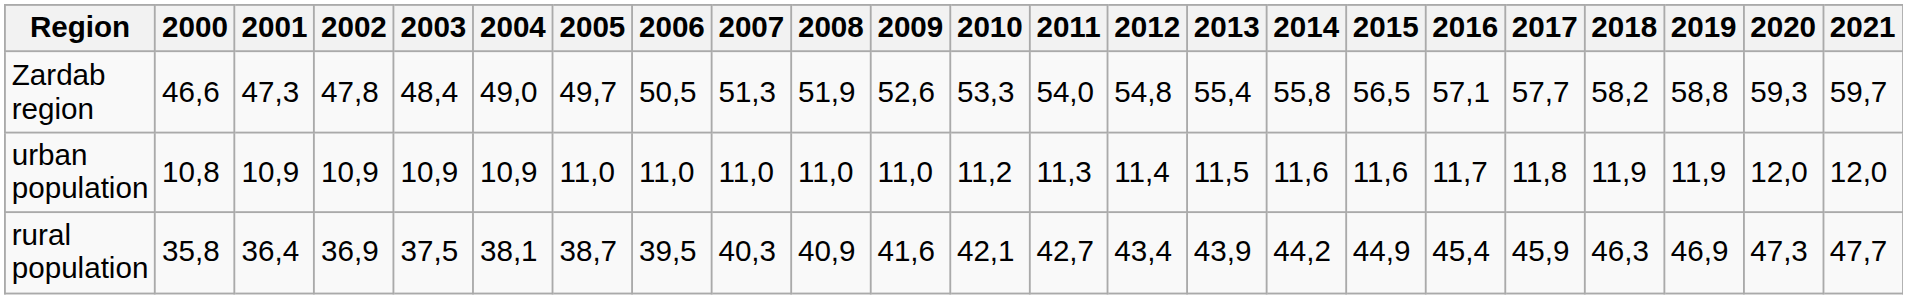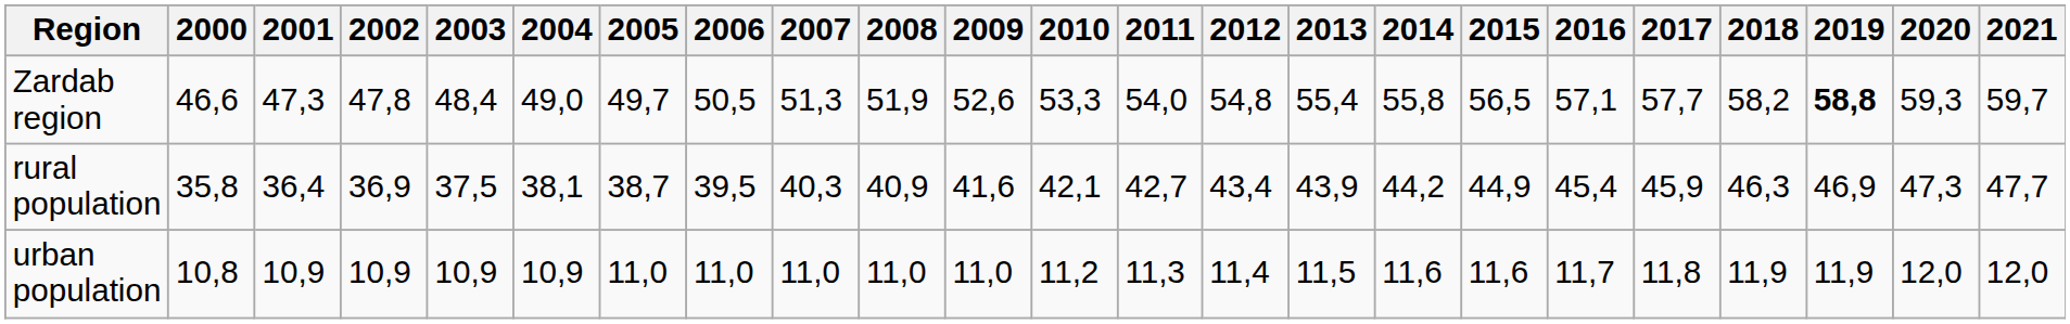Zardab region | 2019: normal -> bold
rows swapped: urban population <-> rural population
